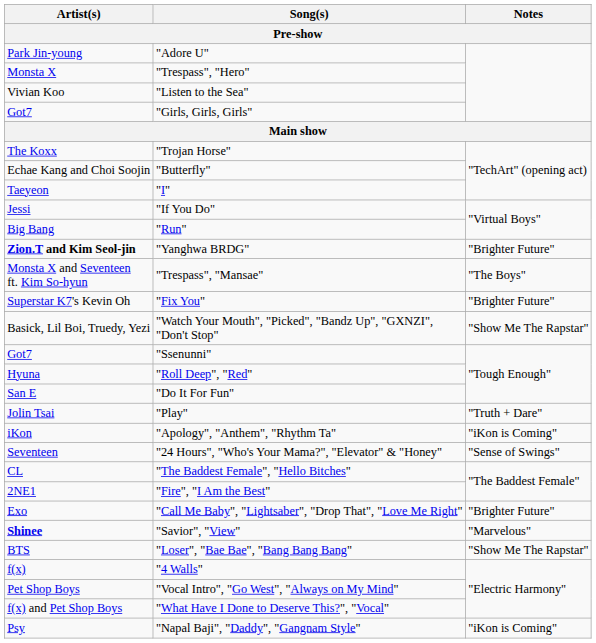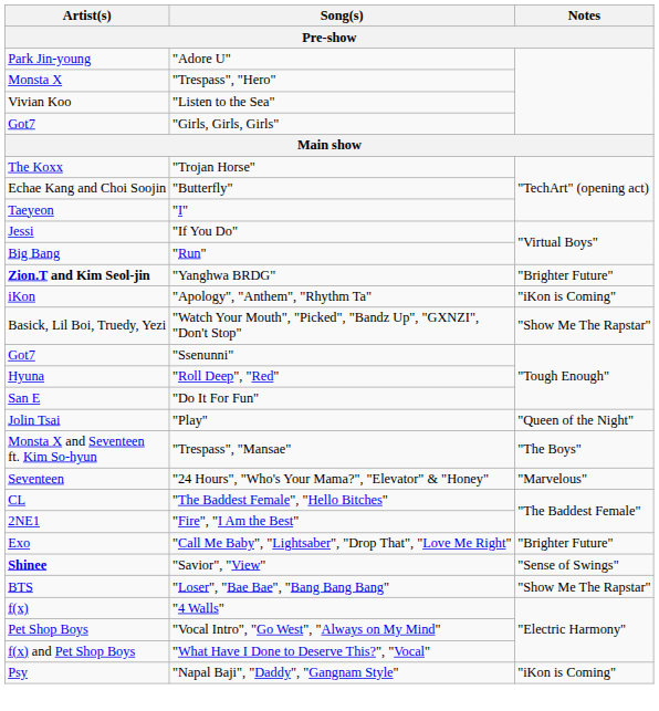rows swapped: "Apology", "Anthem", "Rhythm Ta" <-> "Trespass", "Mansae"
- row: Superstar K7's Kevin Oh | "Fix You" | "Brighter Future"
"Play" | Notes: "Truth + Dare" -> "Queen of the Night"
"24 Hours", "Who's Your Mama?", "Elevator" & "Honey" | Notes: "Sense of Swings" -> "Marvelous"
"Savior", "View" | Notes: "Marvelous" -> "Sense of Swings"
